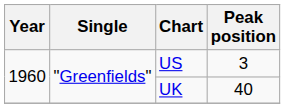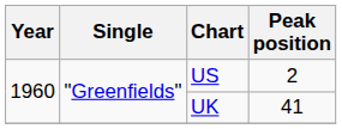US | Peak position: 3 -> 2
UK | Peak position: 40 -> 41
